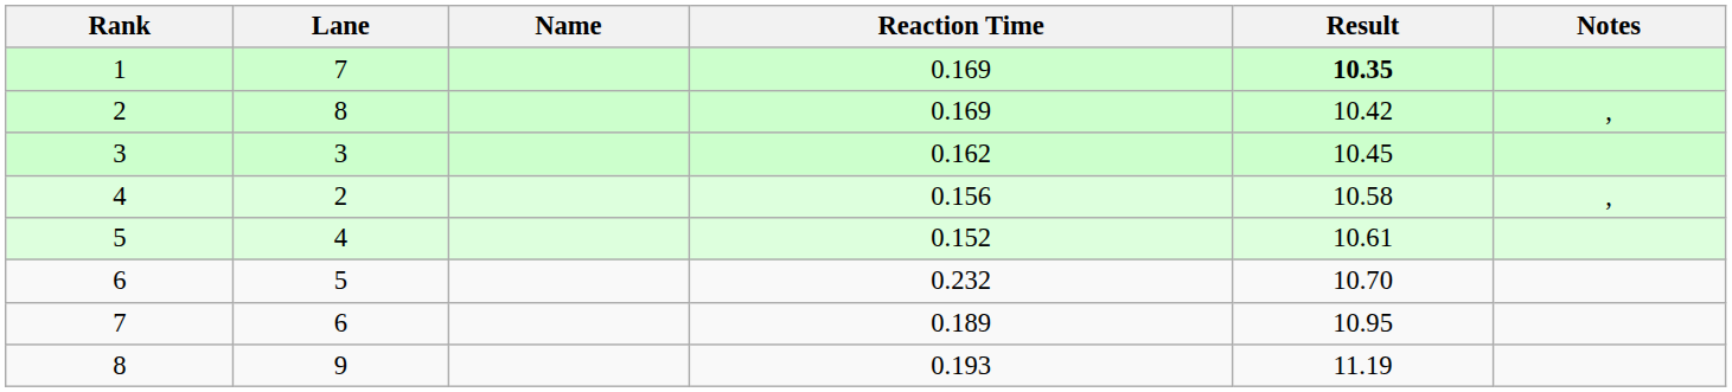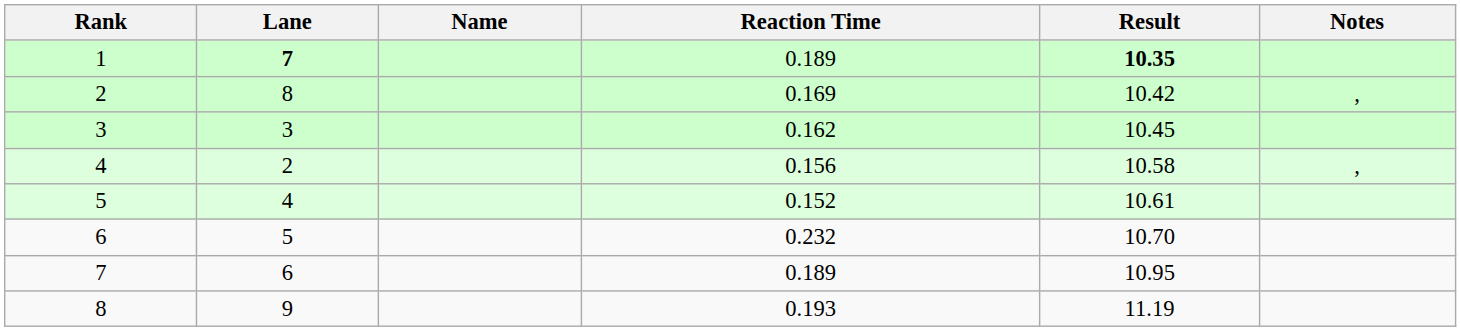1 | Lane: normal -> bold
1 | Reaction Time: 0.169 -> 0.189
